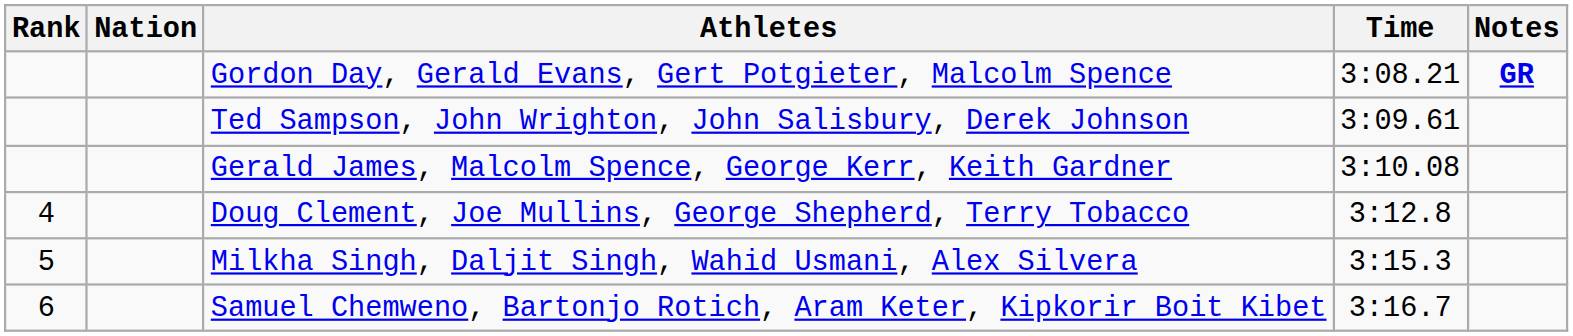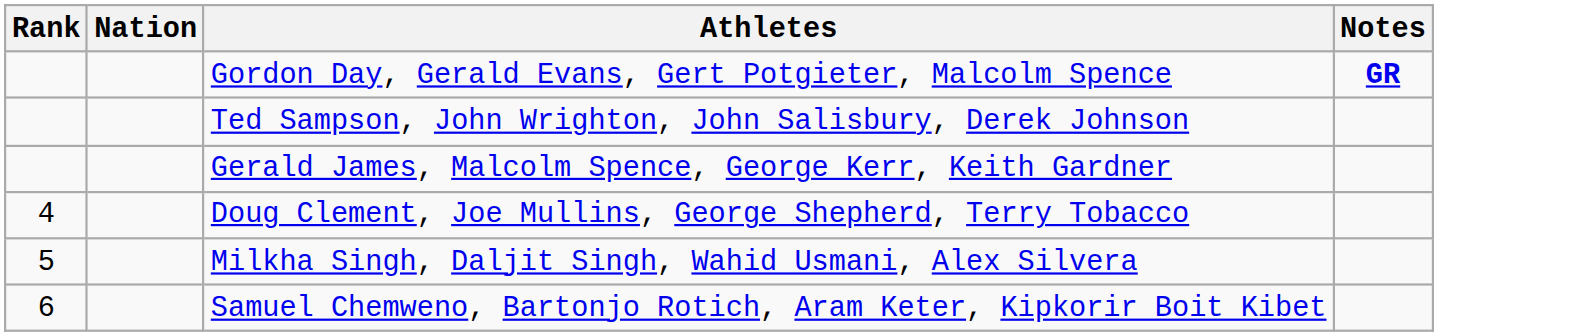- column: Time | 3:08.21 | 3:09.61 | 3:10.08 | 3:12.8 | 3:15.3 | 3:16.7
